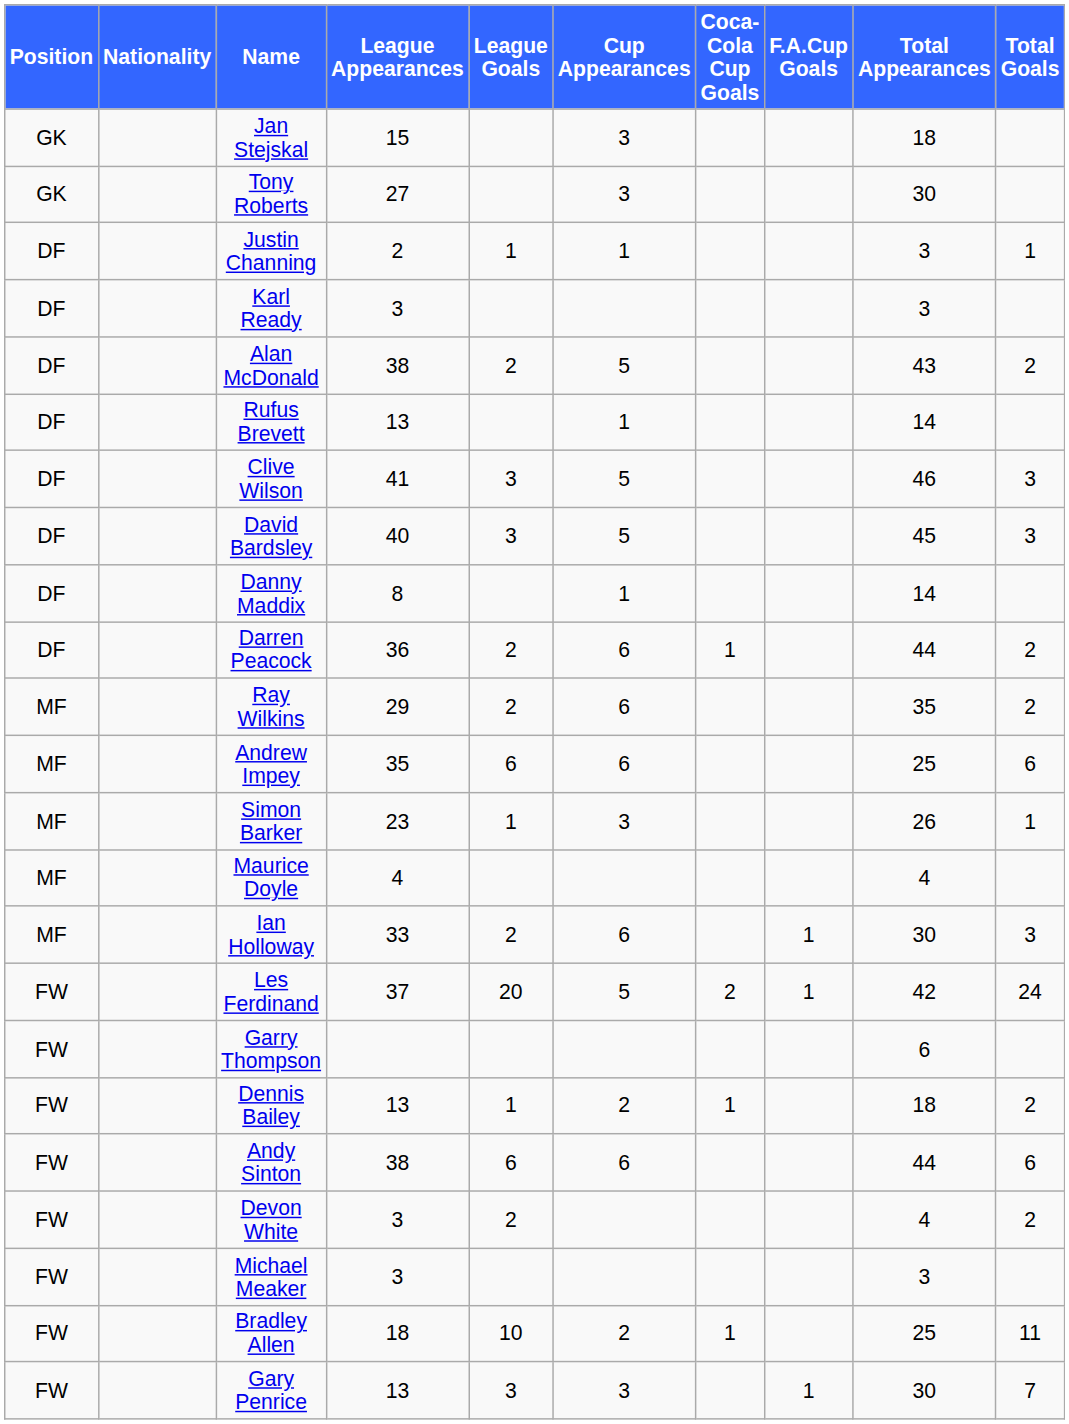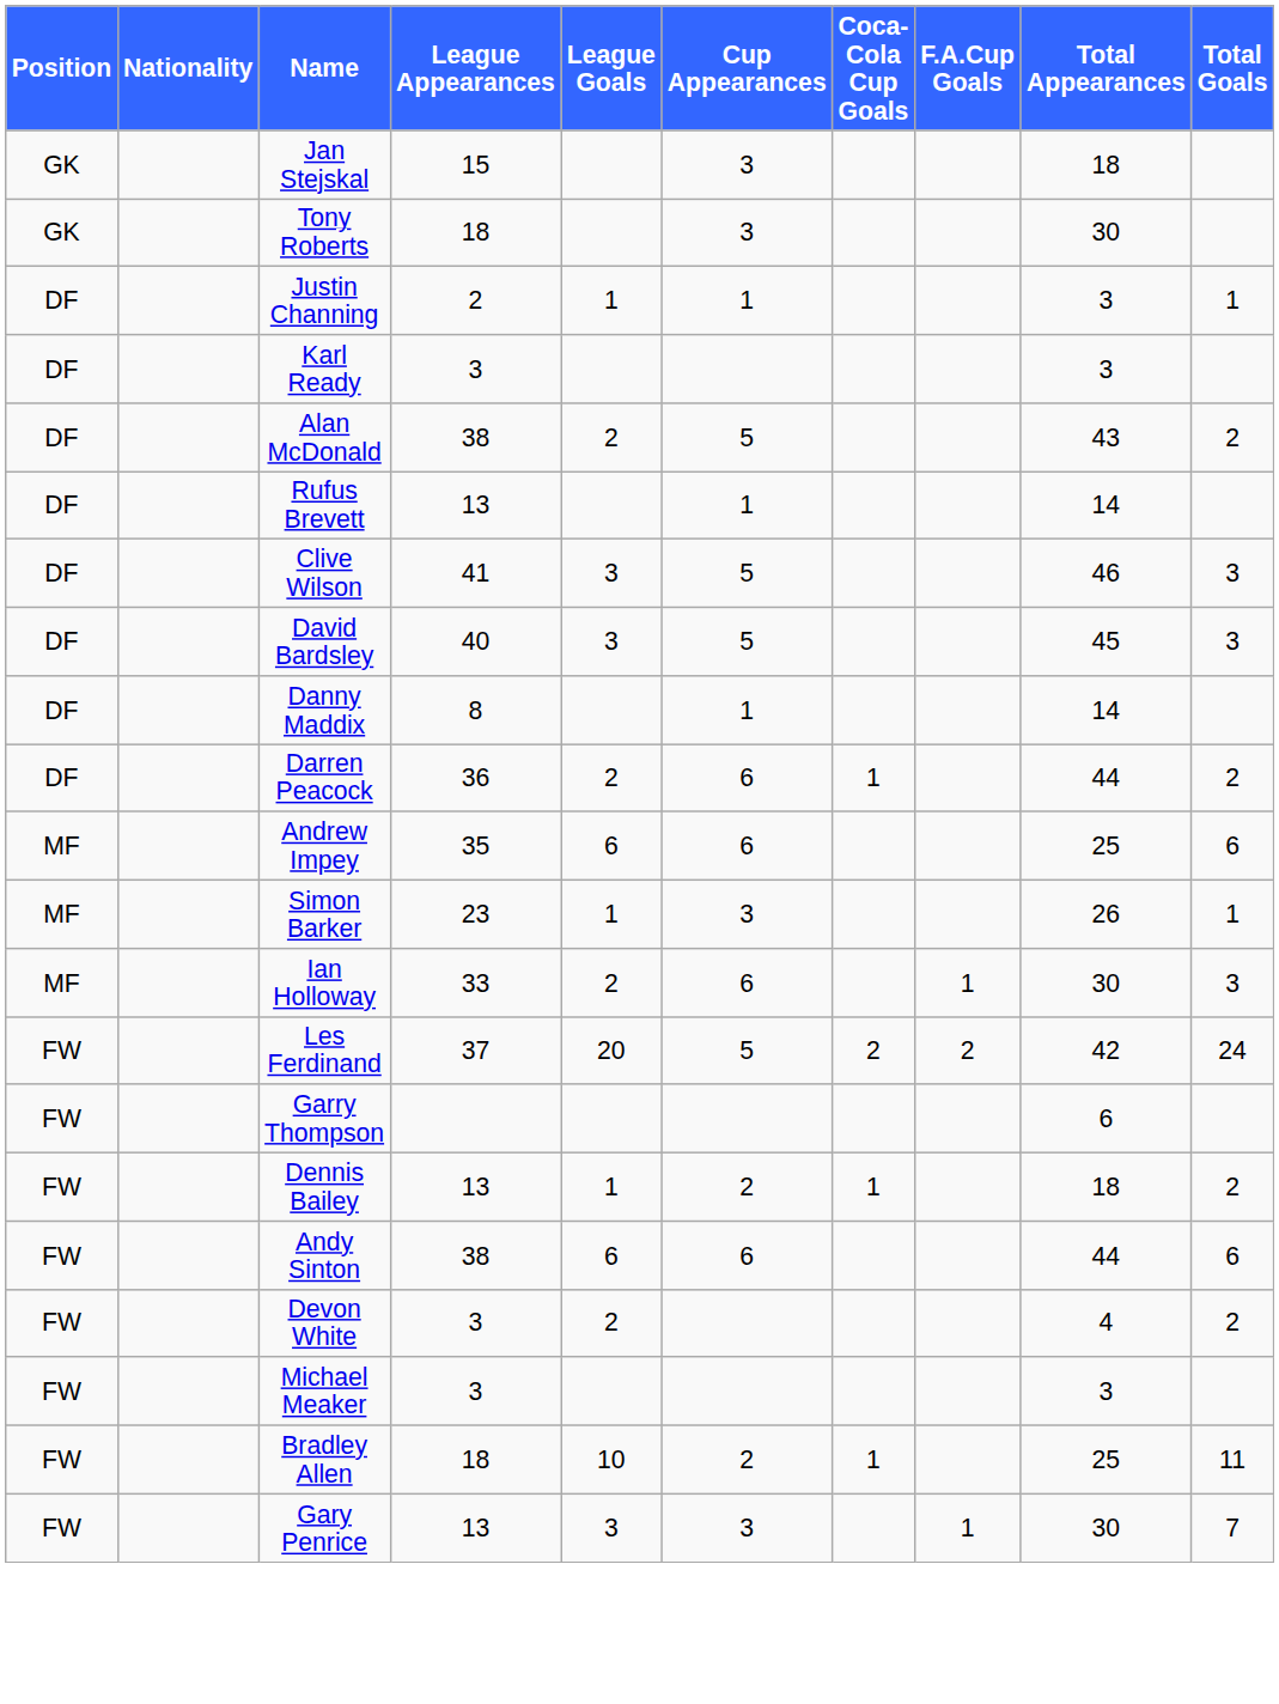Tony Roberts | League Appearances: 27 -> 18
- row: MF | Ray Wilkins | 29 | 2 | 6 | 35 | 2
- row: MF | Maurice Doyle | 4 | 4
Les Ferdinand | F.A.Cup Goals: 1 -> 2
